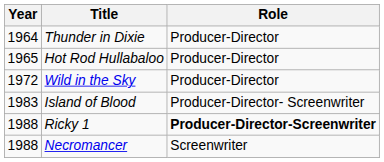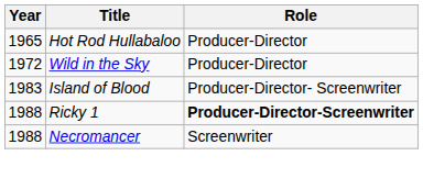- row: 1964 | Thunder in Dixie | Producer-Director
